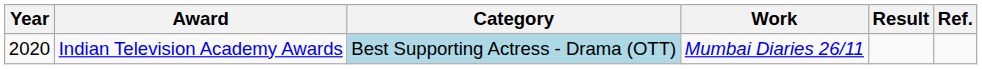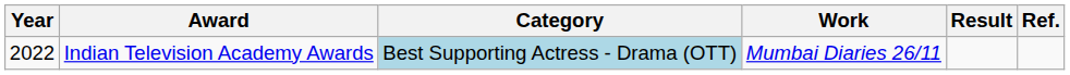Indian Television Academy Awards | Year: 2020 -> 2022
